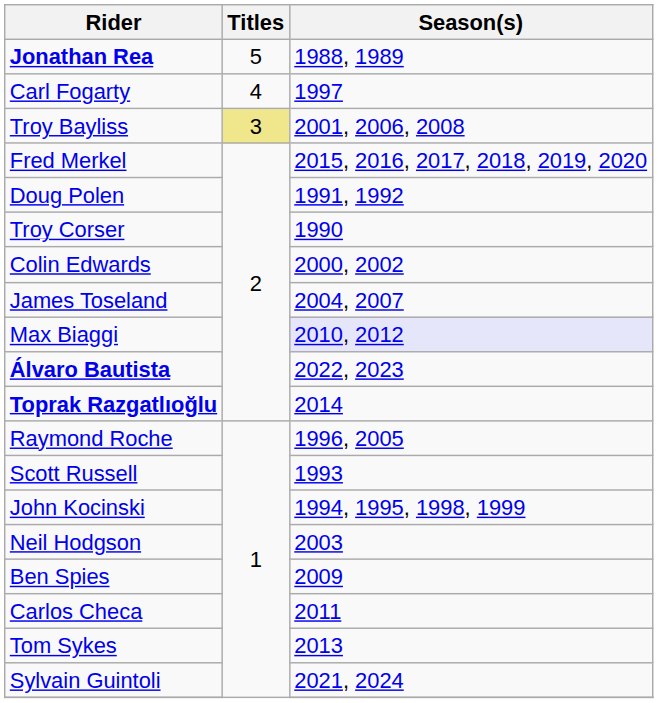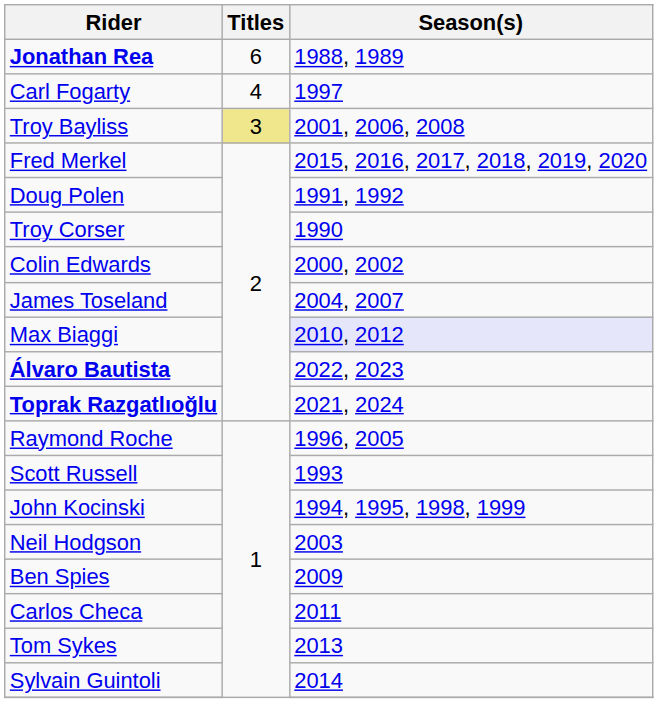Jonathan Rea | Titles: 5 -> 6
Toprak Razgatlıoğlu | Season(s): 2014 -> 2021, 2024
Sylvain Guintoli | Season(s): 2021, 2024 -> 2014
